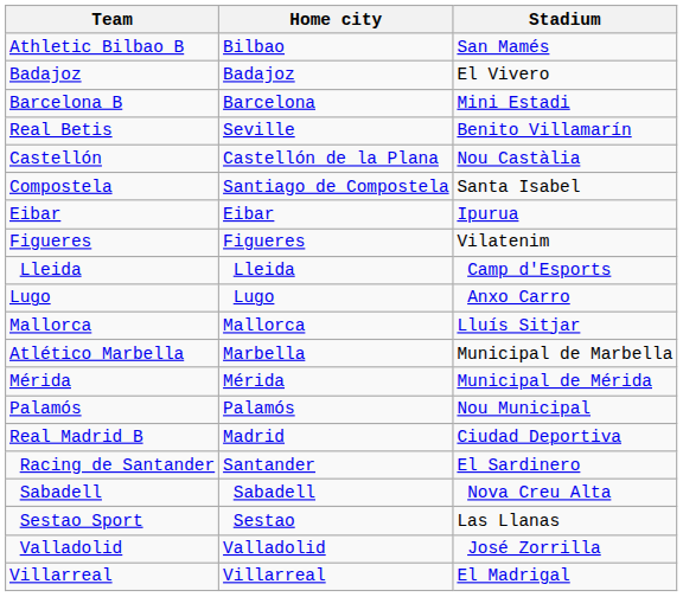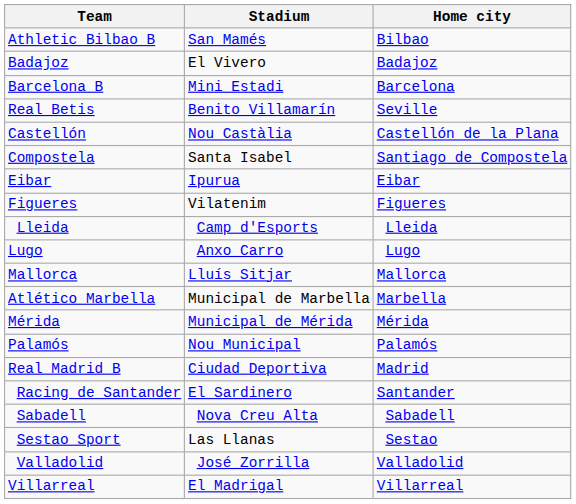columns swapped: Home city <-> Stadium
